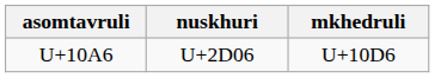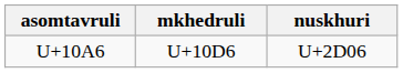columns swapped: nuskhuri <-> mkhedruli
